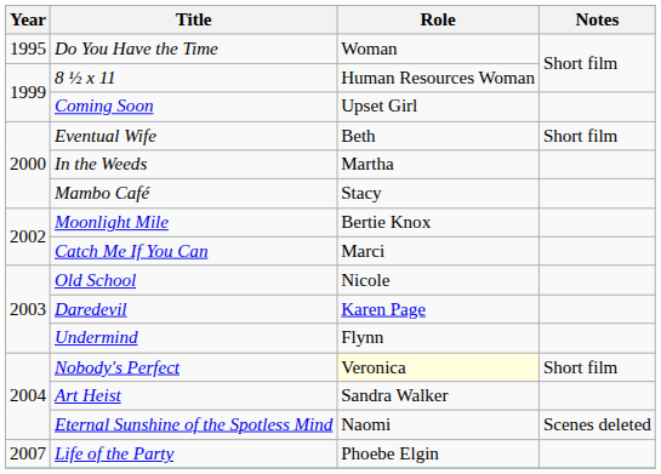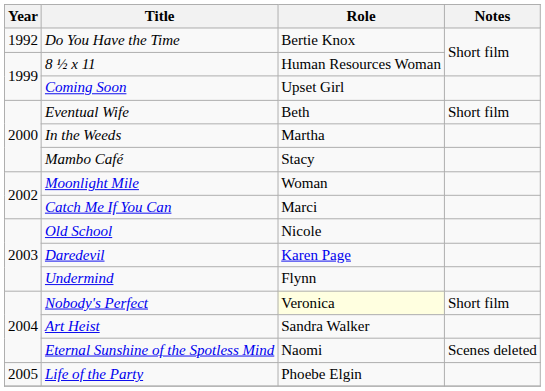Do You Have the Time | Year: 1995 -> 1992
Do You Have the Time | Role: Woman -> Bertie Knox
Moonlight Mile | Role: Bertie Knox -> Woman
Life of the Party | Year: 2007 -> 2005
